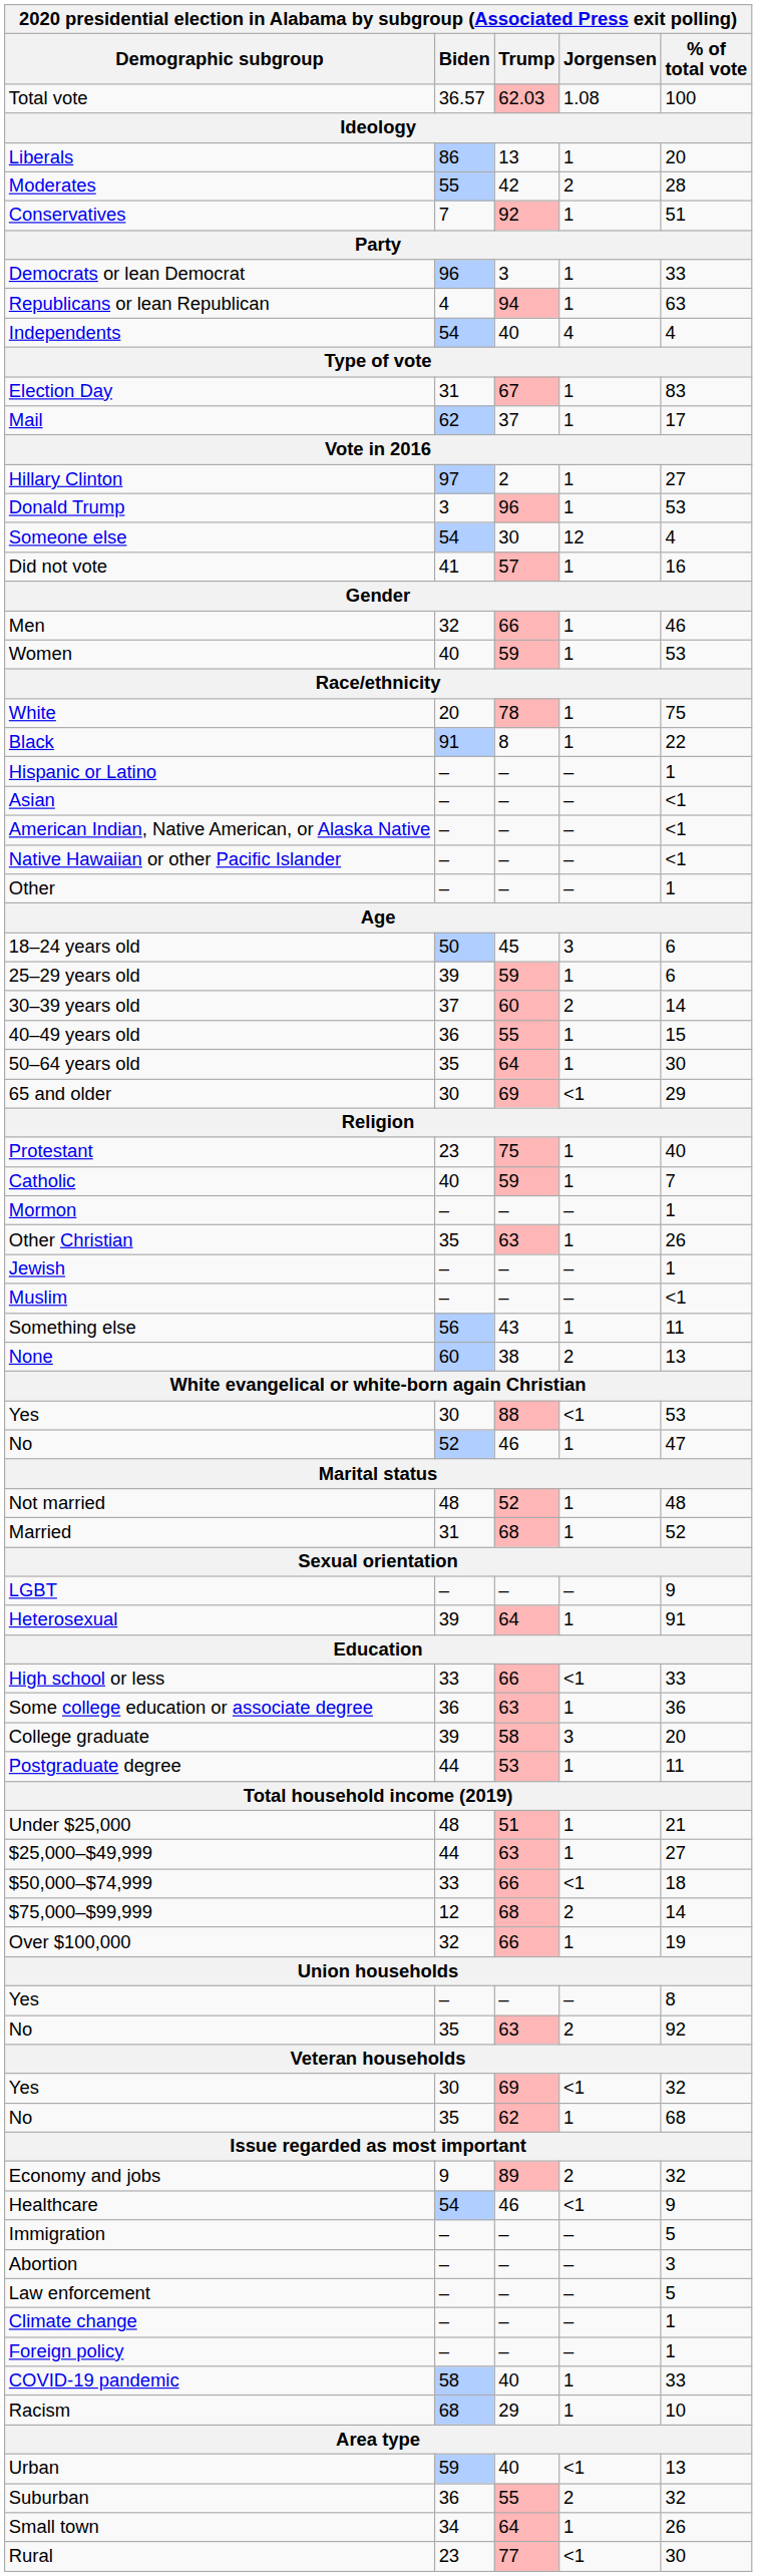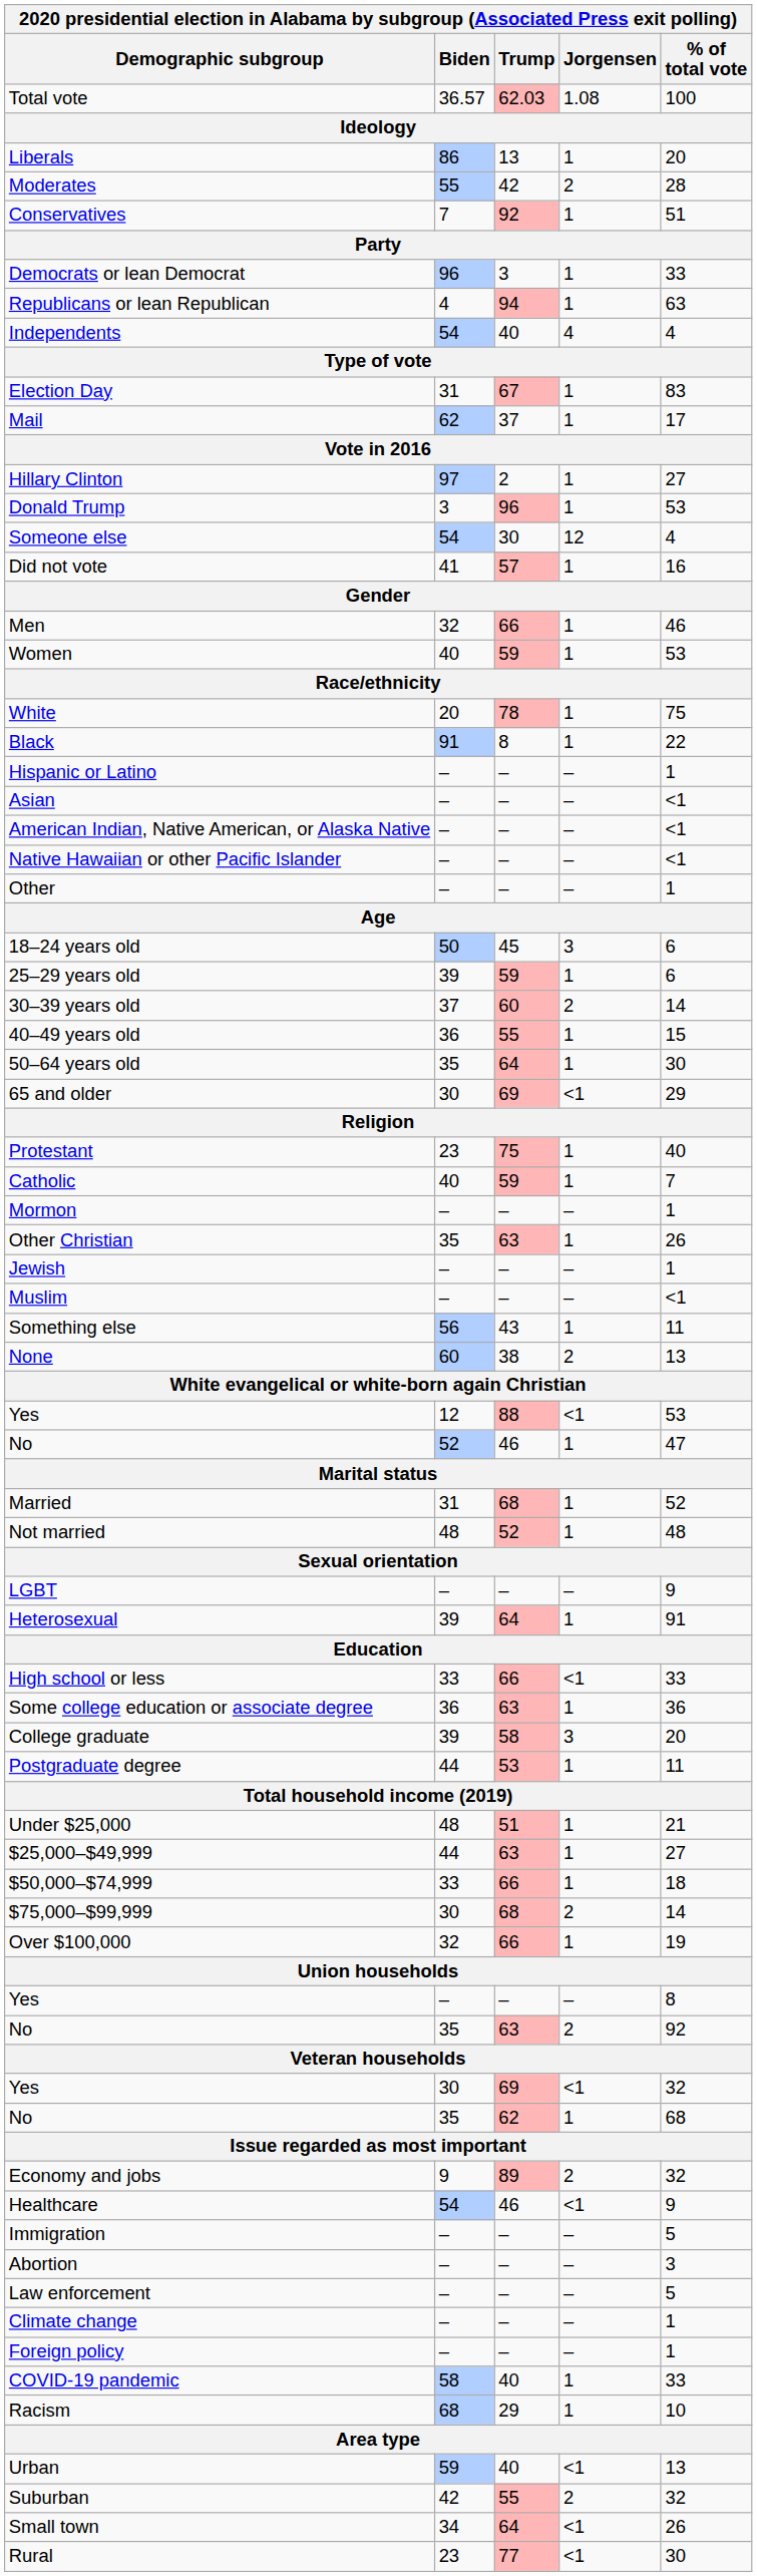Yes / 88 | Biden: 30 -> 12
rows swapped: Married <-> Not married
$50,000–$74,999 | Jorgensen: <1 -> 1
$75,000–$99,999 | Biden: 12 -> 30
Suburban | Biden: 36 -> 42
Small town | Jorgensen: 1 -> <1
